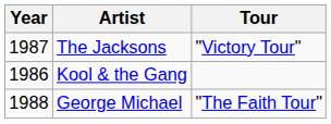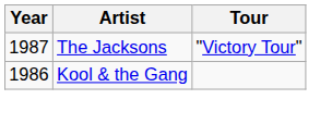- row: 1988 | George Michael | "The Faith Tour"
